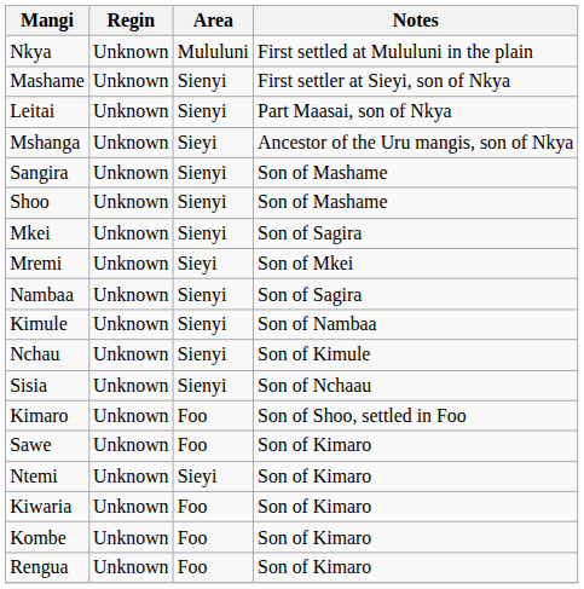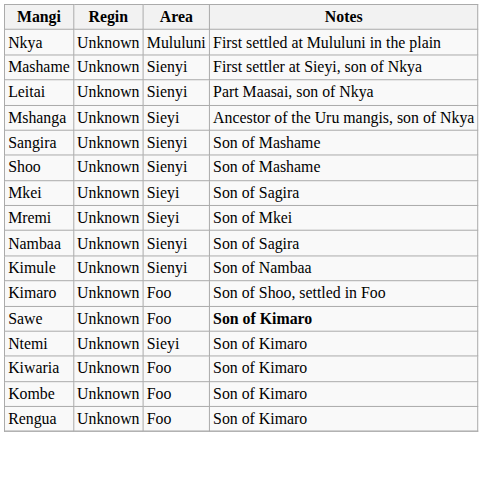Mkei | Area: Sienyi -> Sieyi
- row: Nchau | Unknown | Sienyi | Son of Kimule
- row: Sisia | Unknown | Sienyi | Son of Nchaau
Sawe | Notes: normal -> bold
